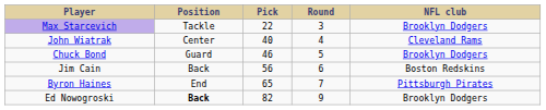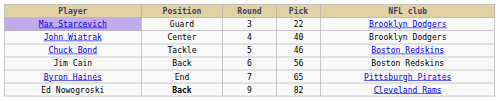columns swapped: Round <-> Pick
Max Starcevich | Position: Tackle -> Guard
John Wiatrak | NFL club: Cleveland Rams -> Brooklyn Dodgers
Chuck Bond | Position: Guard -> Tackle
Chuck Bond | NFL club: Brooklyn Dodgers -> Boston Redskins
Ed Nowogroski | NFL club: Brooklyn Dodgers -> Cleveland Rams
